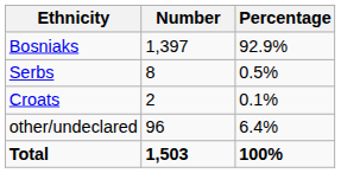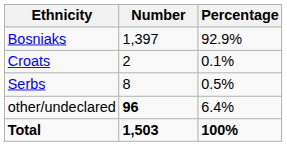rows swapped: Croats <-> Serbs
other/undeclared | Number: normal -> bold
